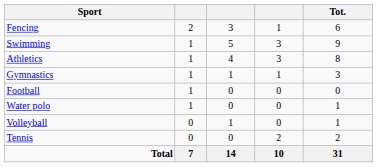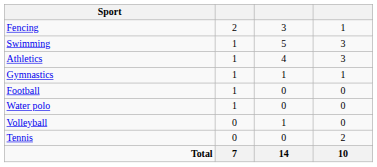- column: Tot. | 6 | 9 | 8 | 3 | 0 | 1 | 1 | 2 | 31
